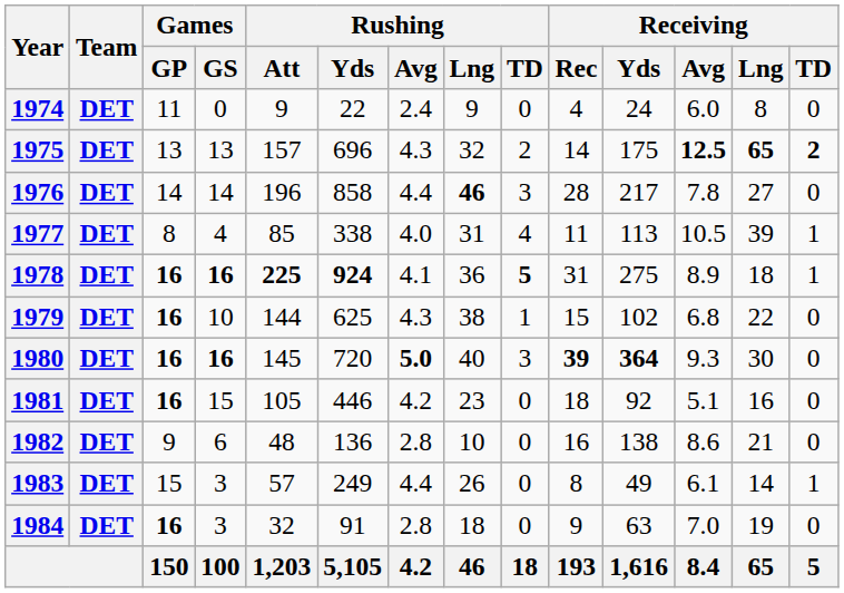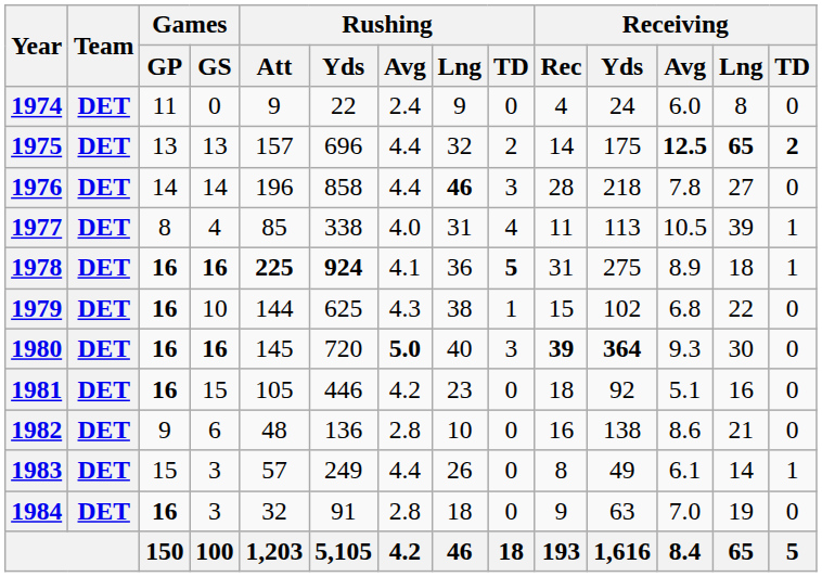1975 | Rushing / Avg: 4.3 -> 4.4
1976 | Receiving / Yds: 217 -> 218
